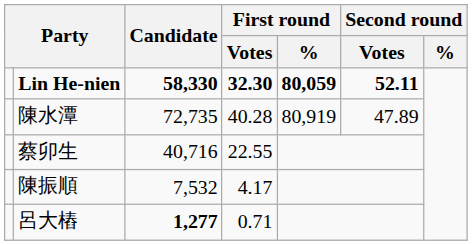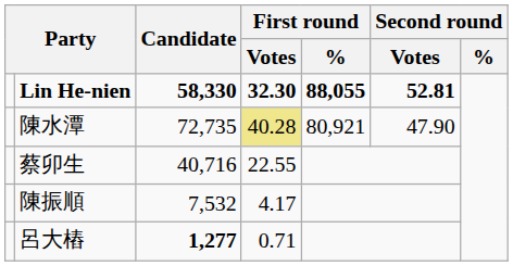Lin He-nien | First round / %: 80,059 -> 88,055
Lin He-nien | Second round / Votes: 52.11 -> 52.81
陳水潭 | First round / Votes: no background -> khaki background
陳水潭 | First round / %: 80,919 -> 80,921
陳水潭 | Second round / Votes: 47.89 -> 47.90
